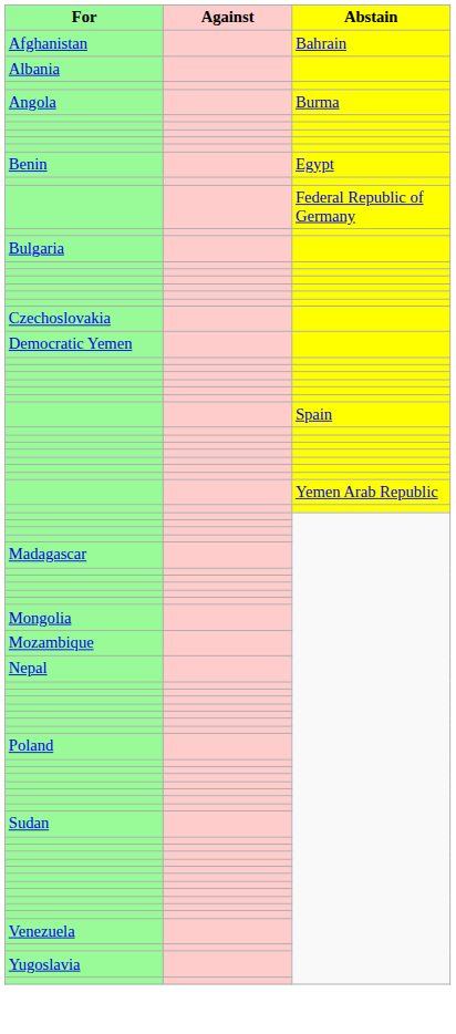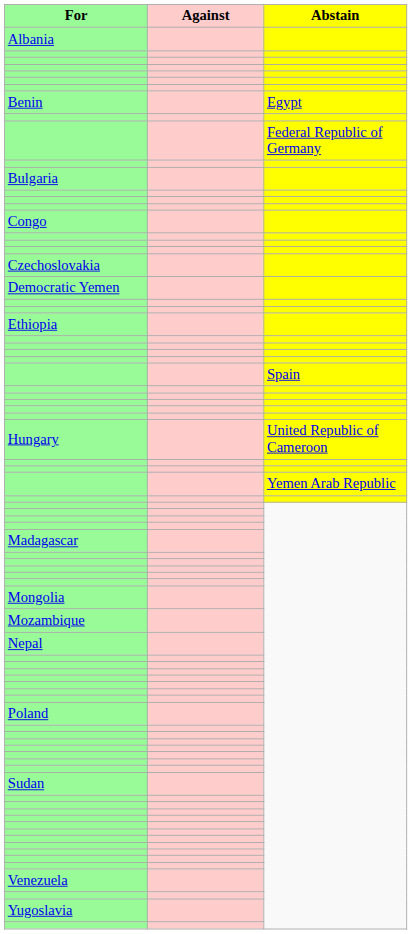- row: Afghanistan | Bahrain
- row: Angola | Burma
+ row: Congo
+ row: Ethiopia
+ row: Hungary | United Republic of Cameroon
